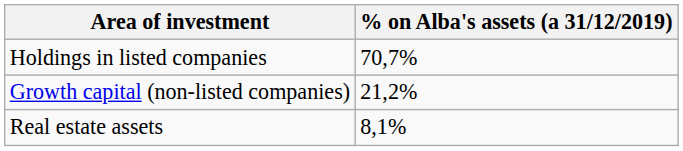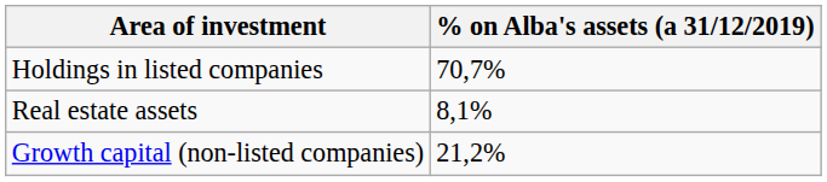rows swapped: Growth capital (non-listed companies) <-> Real estate assets
